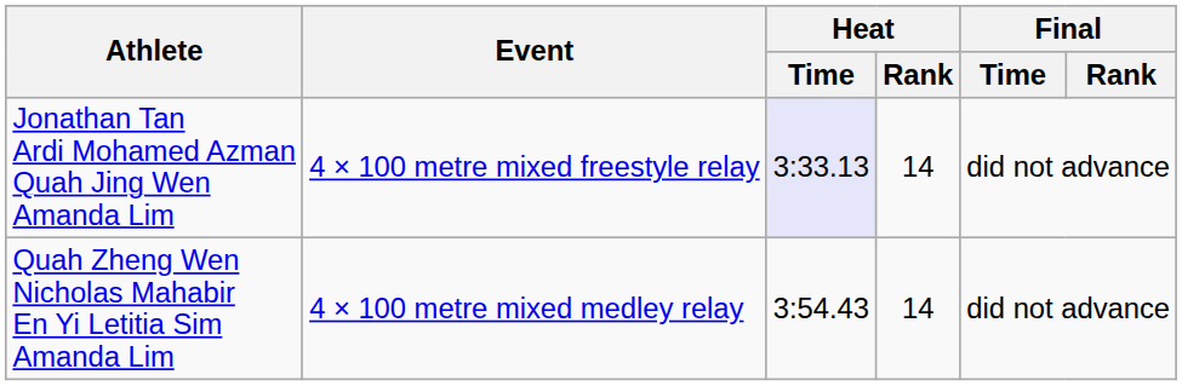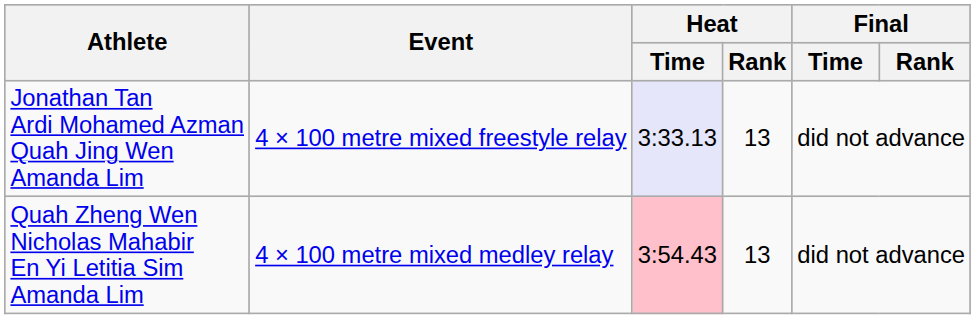Jonathan Tan Ardi Mohamed Azman Quah Jing Wen Amanda Lim | Heat / Rank: 14 -> 13
Quah Zheng Wen Nicholas Mahabir En Yi Letitia Sim Amanda Lim | Heat / Time: no background -> pink background
Quah Zheng Wen Nicholas Mahabir En Yi Letitia Sim Amanda Lim | Heat / Rank: 14 -> 13
